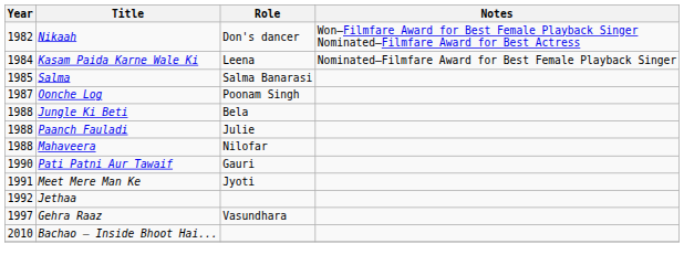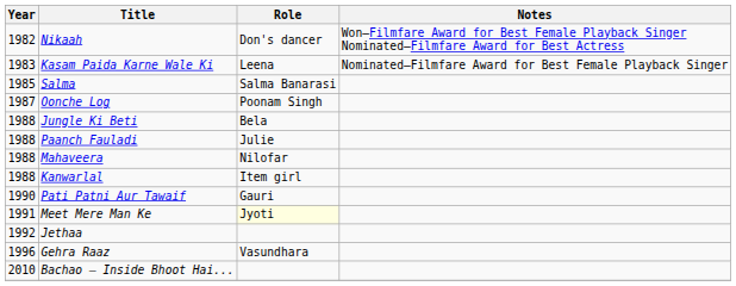Kasam Paida Karne Wale Ki | Year: 1984 -> 1983
+ row: 1988 | Kanwarlal | Item girl
Meet Mere Man Ke | Role: no background -> lightyellow background
Gehra Raaz | Year: 1997 -> 1996
